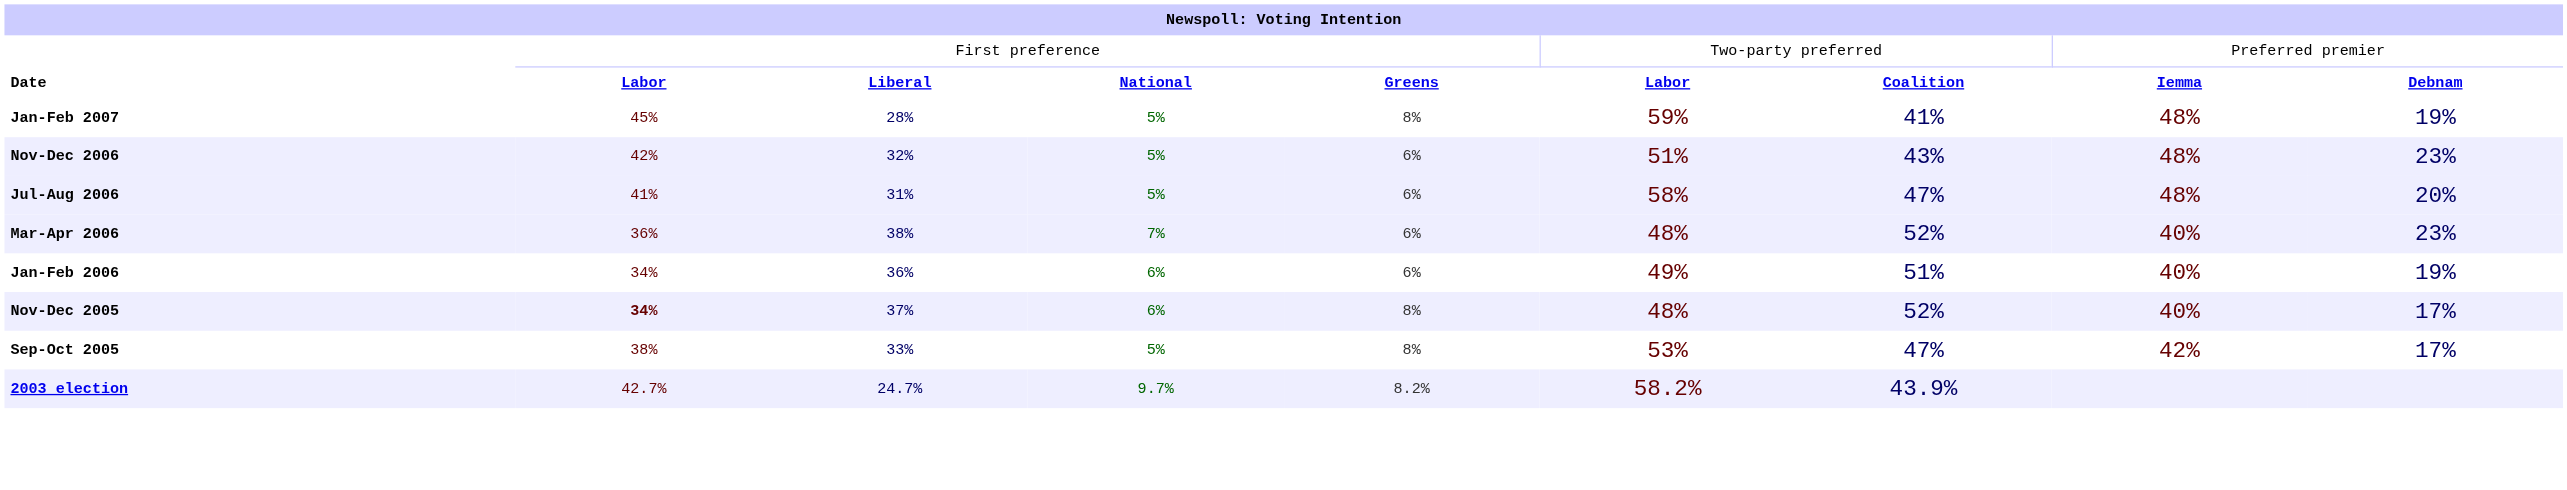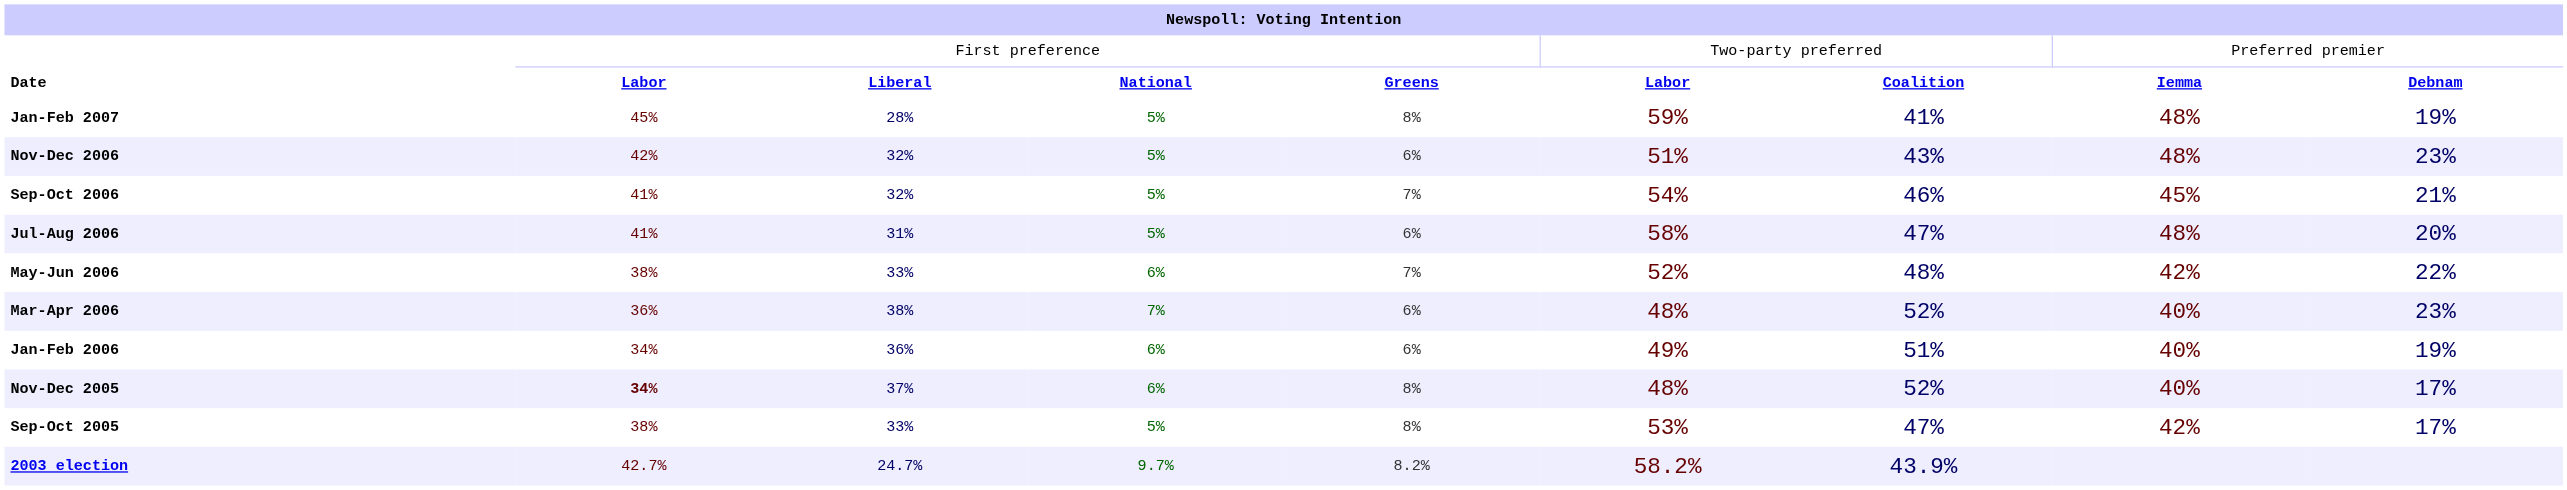+ row: Sep-Oct 2006 | 41% | 32% | 5% | 7% | 54% | 46% | 45% | 21%
+ row: May-Jun 2006 | 38% | 33% | 6% | 7% | 52% | 48% | 42% | 22%
